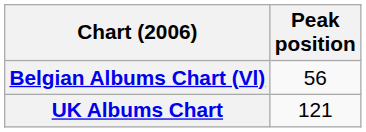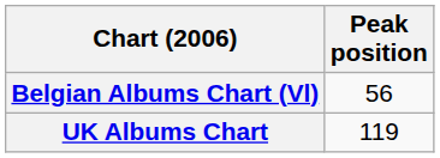UK Albums Chart | Peak position: 121 -> 119
